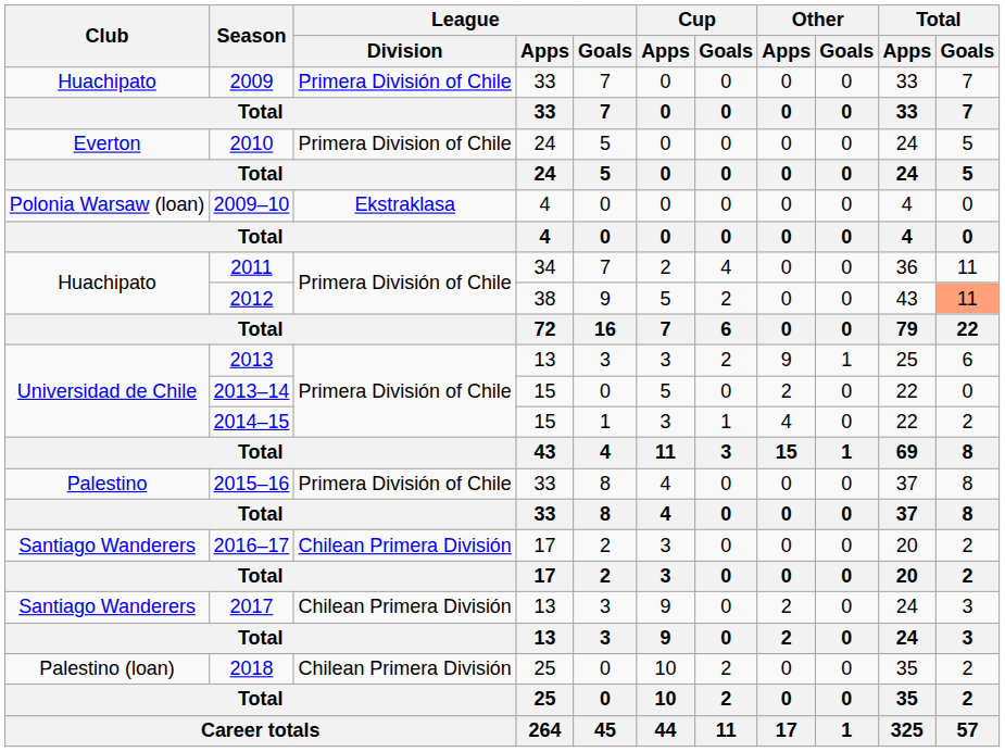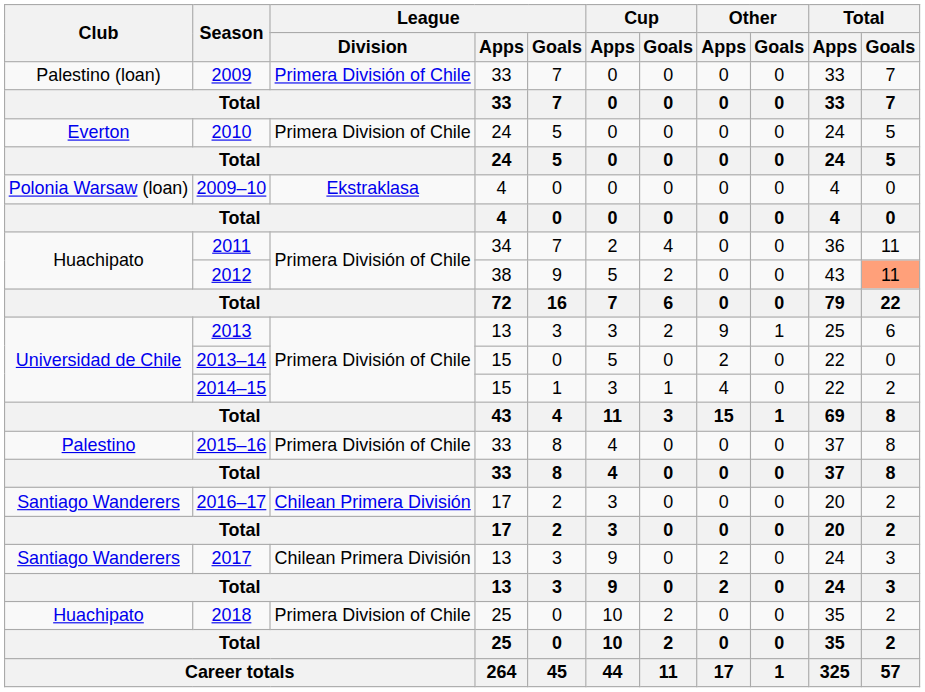2009 | Club: Huachipato -> Palestino (loan)
2018 | Club: Palestino (loan) -> Huachipato
2018 | League / Division: Chilean Primera División -> Primera Division of Chile
